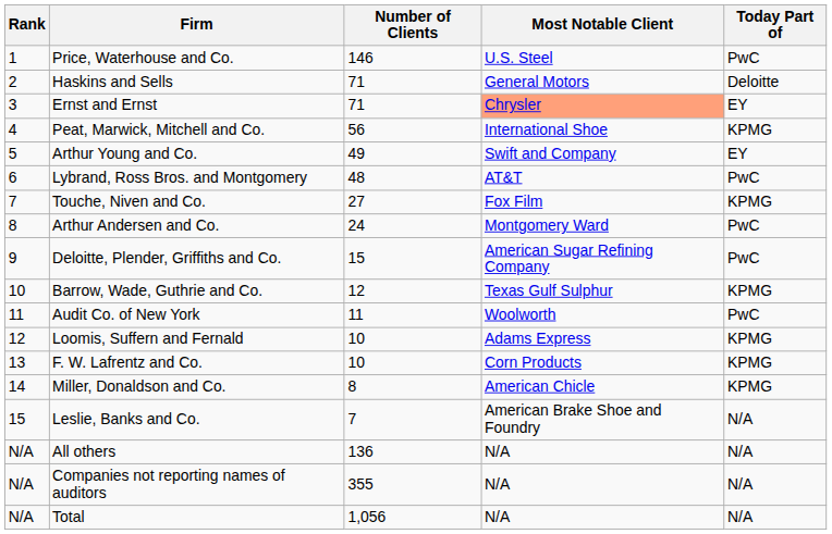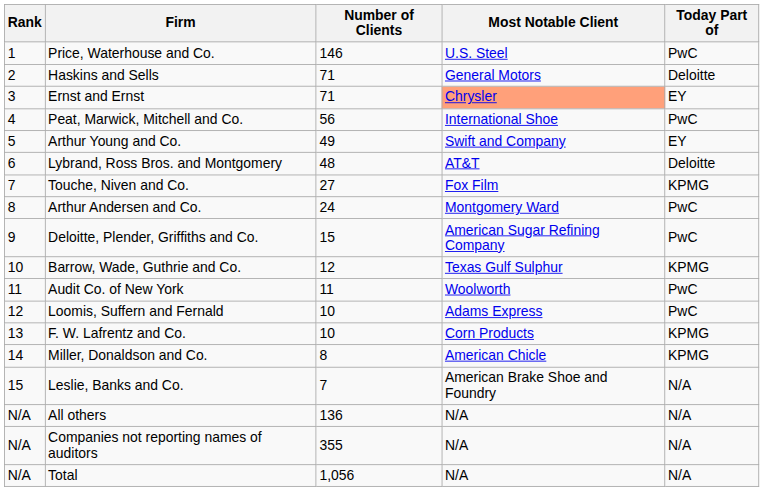Peat, Marwick, Mitchell and Co. | Today Part of: KPMG -> PwC
Lybrand, Ross Bros. and Montgomery | Today Part of: PwC -> Deloitte
Loomis, Suffern and Fernald | Today Part of: KPMG -> PwC
